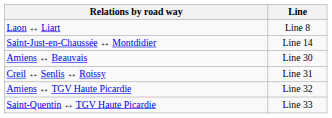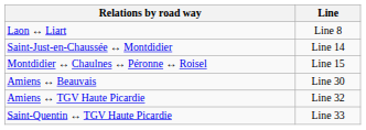+ row: Montdidier ↔ Chaulnes ↔ Péronne ↔ Roisel | Line 15
- row: Creil ↔ Senlis ↔ Roissy | Line 31
